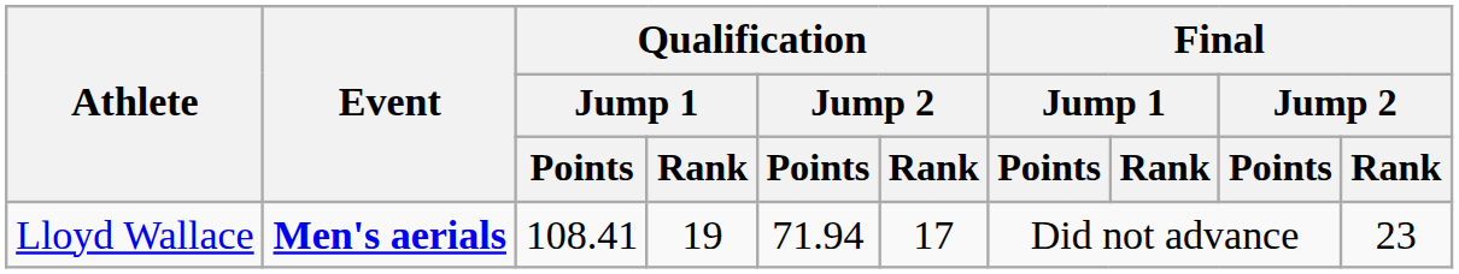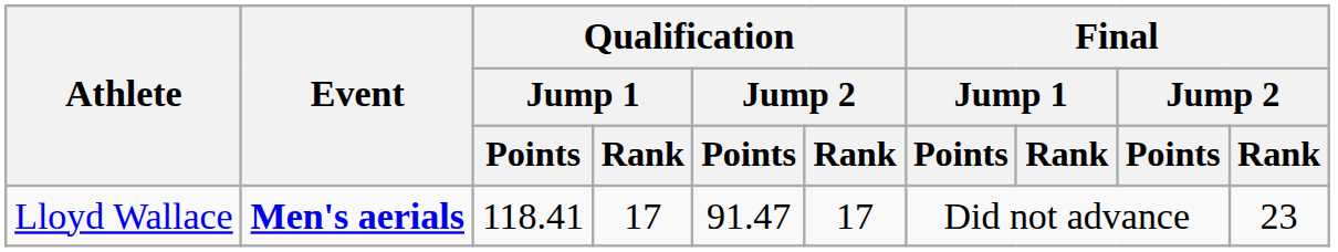Lloyd Wallace | Qualification / Jump 1 / Points: 108.41 -> 118.41
Lloyd Wallace | Qualification / Jump 1 / Rank: 19 -> 17
Lloyd Wallace | Qualification / Jump 2 / Points: 71.94 -> 91.47
